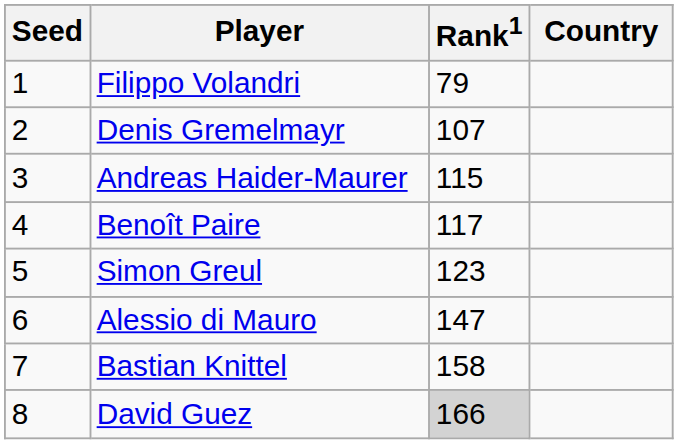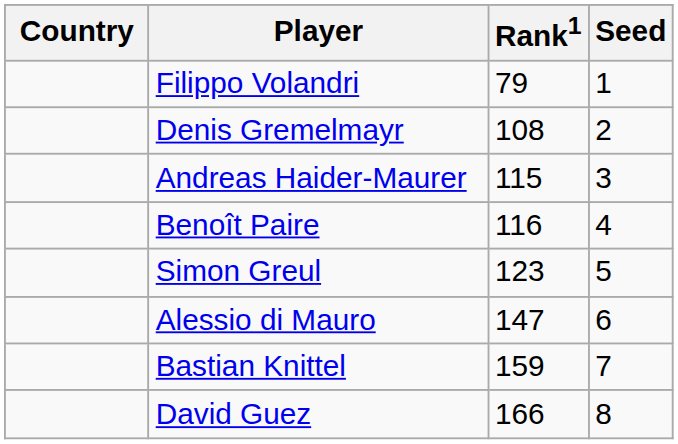columns swapped: Country <-> Seed
Denis Gremelmayr | Rank1: 107 -> 108
Benoît Paire | Rank1: 117 -> 116
Bastian Knittel | Rank1: 158 -> 159
David Guez | Rank1: lightgrey background -> no background
